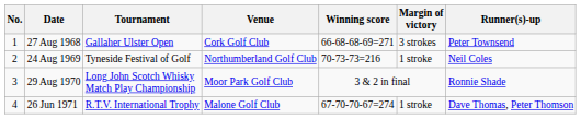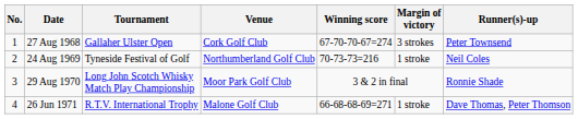27 Aug 1968 | Winning score: 66-68-68-69=271 -> 67-70-70-67=274
26 Jun 1971 | Winning score: 67-70-70-67=274 -> 66-68-68-69=271
